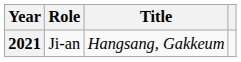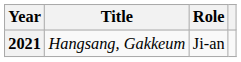columns swapped: Title <-> Role
